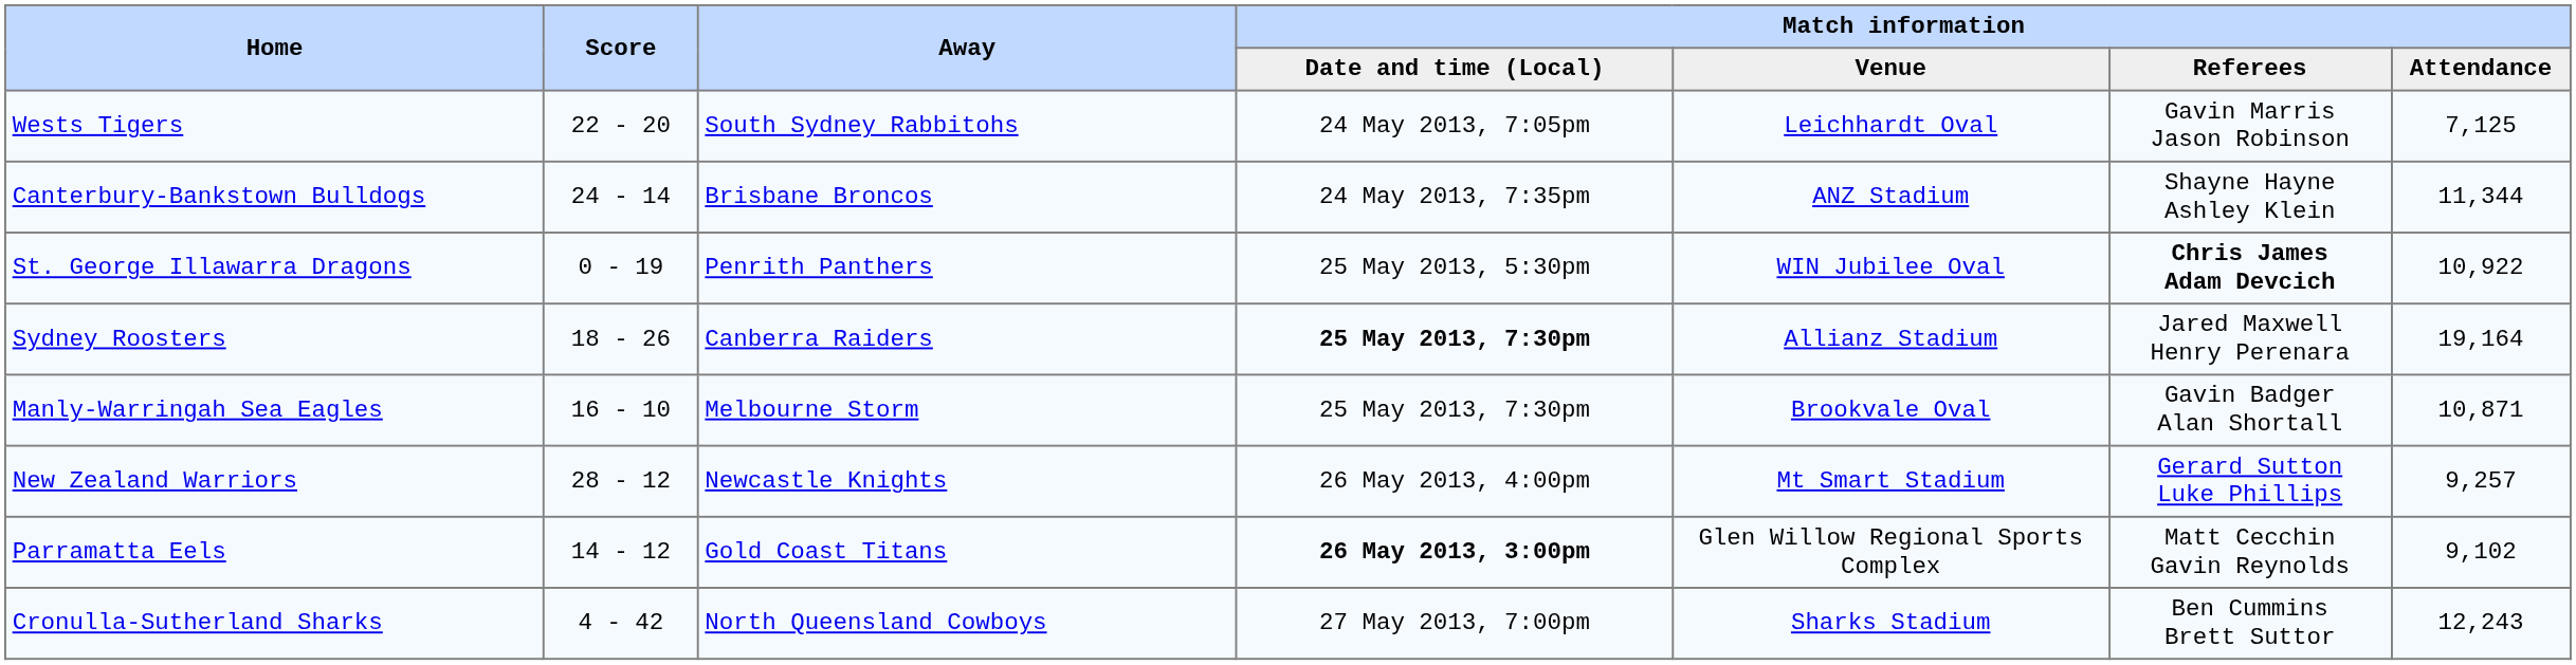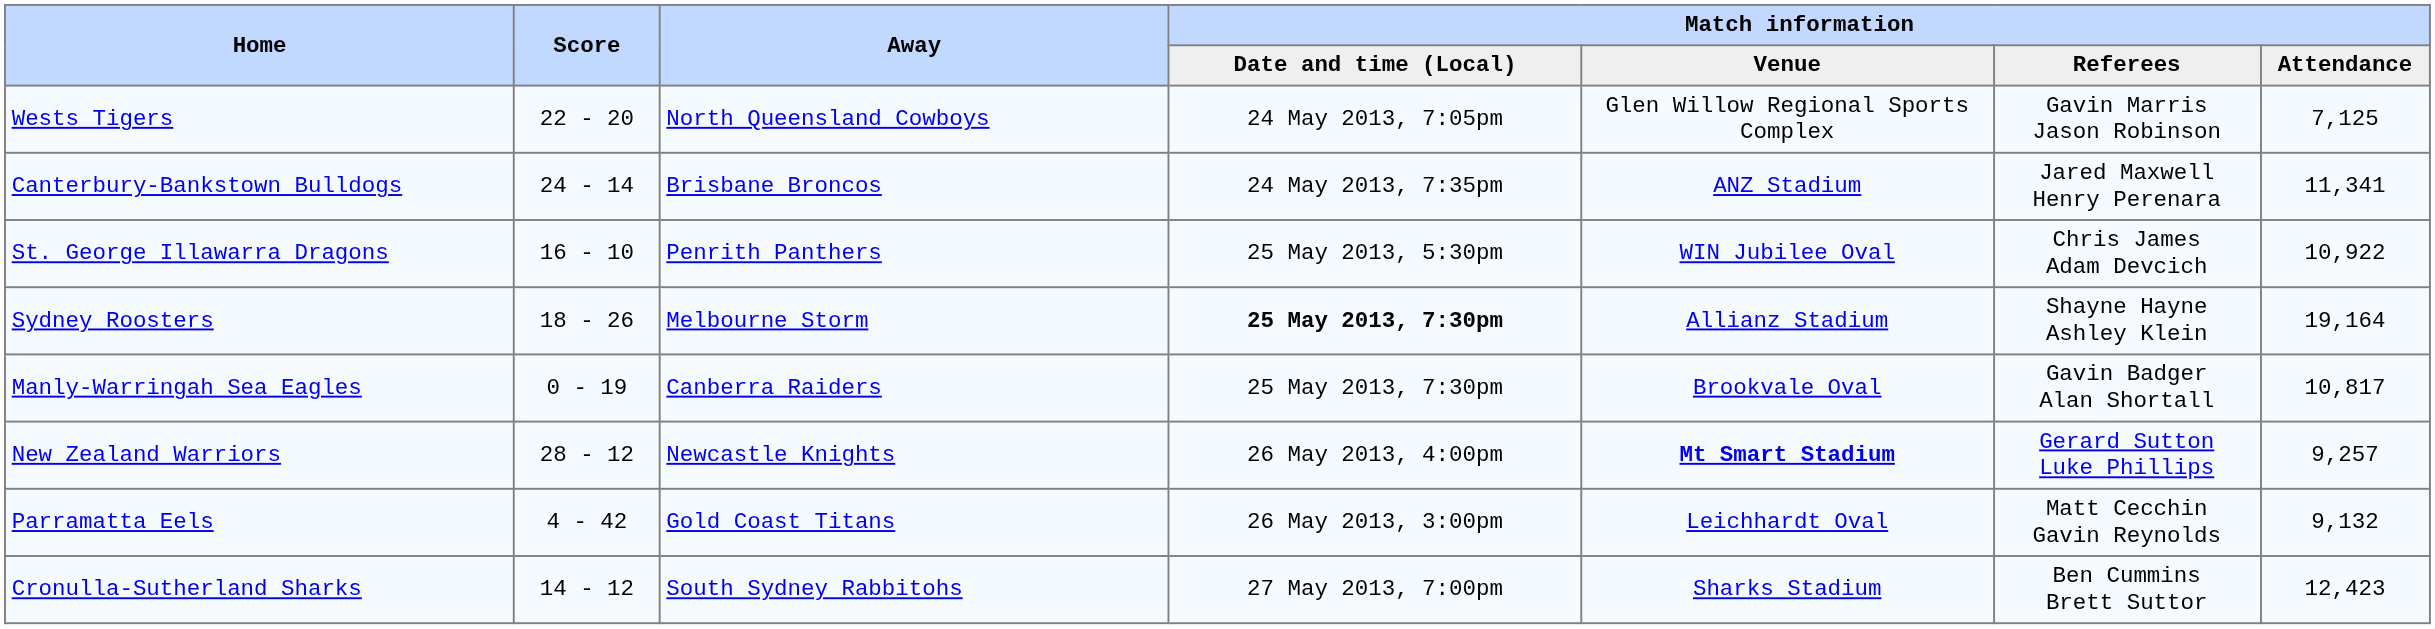Wests Tigers | Away: South Sydney Rabbitohs -> North Queensland Cowboys
Wests Tigers | Match information / Venue: Leichhardt Oval -> Glen Willow Regional Sports Complex
Canterbury-Bankstown Bulldogs | Match information / Referees: Shayne Hayne Ashley Klein -> Jared Maxwell Henry Perenara
Canterbury-Bankstown Bulldogs | Match information / Attendance: 11,344 -> 11,341
St. George Illawarra Dragons | Score: 0 - 19 -> 16 - 10
St. George Illawarra Dragons | Match information / Referees: bold -> normal
Sydney Roosters | Away: Canberra Raiders -> Melbourne Storm
Sydney Roosters | Match information / Referees: Jared Maxwell Henry Perenara -> Shayne Hayne Ashley Klein
Manly-Warringah Sea Eagles | Score: 16 - 10 -> 0 - 19
Manly-Warringah Sea Eagles | Away: Melbourne Storm -> Canberra Raiders
Manly-Warringah Sea Eagles | Match information / Attendance: 10,871 -> 10,817
New Zealand Warriors | Match information / Venue: normal -> bold
Parramatta Eels | Score: 14 - 12 -> 4 - 42
Parramatta Eels | Match information / Date and time (Local): bold -> normal
Parramatta Eels | Match information / Venue: Glen Willow Regional Sports Complex -> Leichhardt Oval
Parramatta Eels | Match information / Attendance: 9,102 -> 9,132
Cronulla-Sutherland Sharks | Score: 4 - 42 -> 14 - 12
Cronulla-Sutherland Sharks | Away: North Queensland Cowboys -> South Sydney Rabbitohs
Cronulla-Sutherland Sharks | Match information / Attendance: 12,243 -> 12,423
